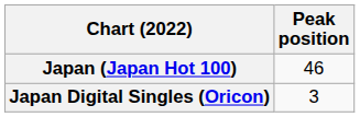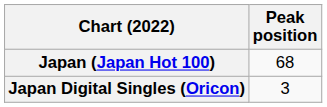Japan (Japan Hot 100) | Peak position: 46 -> 68
